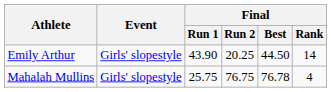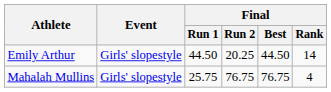Emily Arthur | Final / Run 1: 43.90 -> 44.50
Mahalah Mullins | Final / Best: 76.78 -> 76.75
